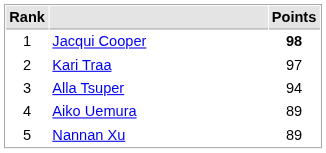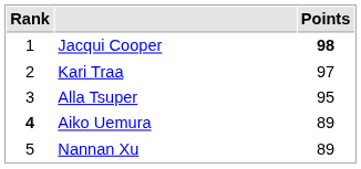Alla Tsuper | Points: 94 -> 95
Aiko Uemura | Rank: normal -> bold
